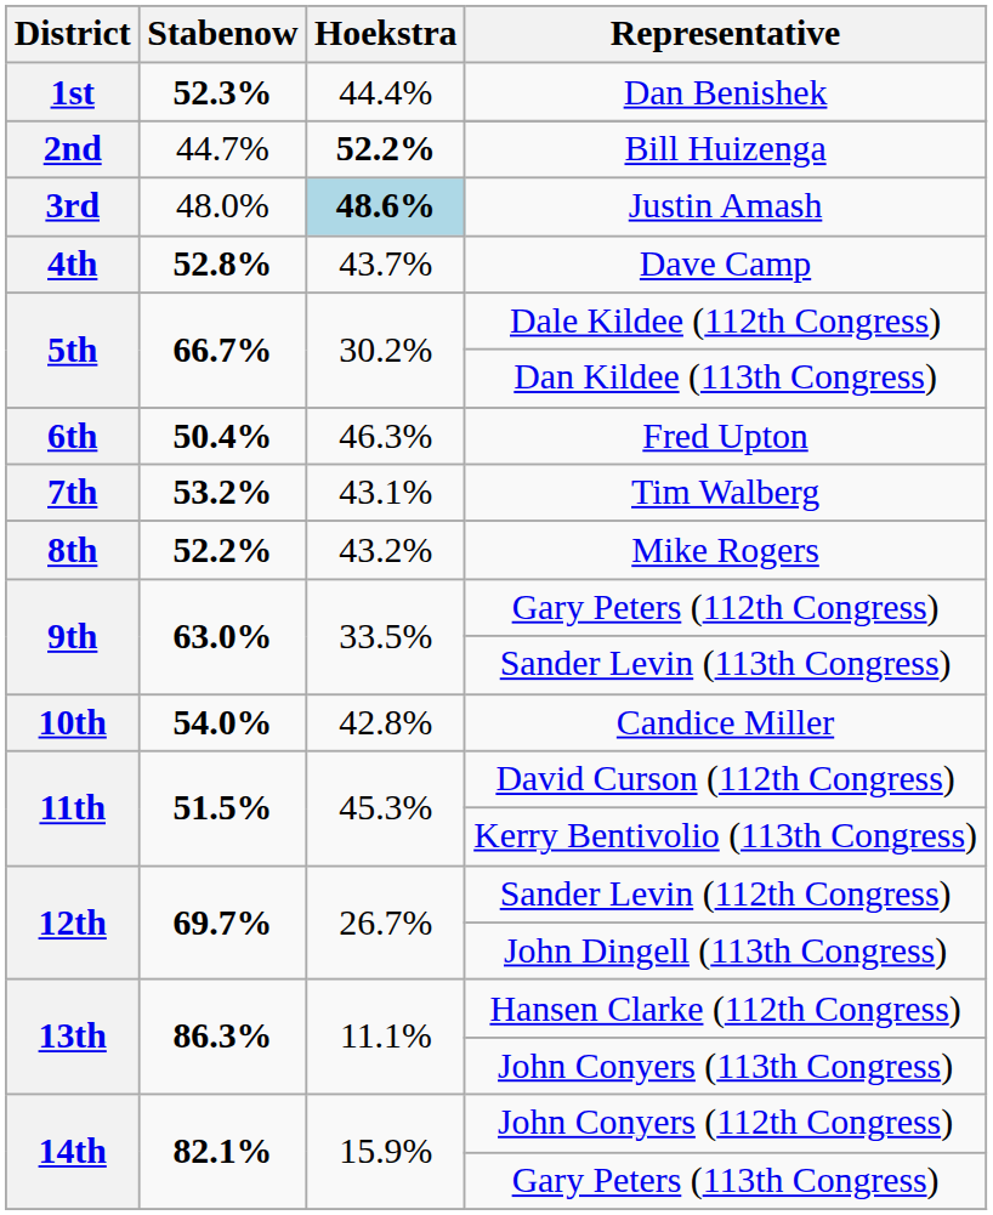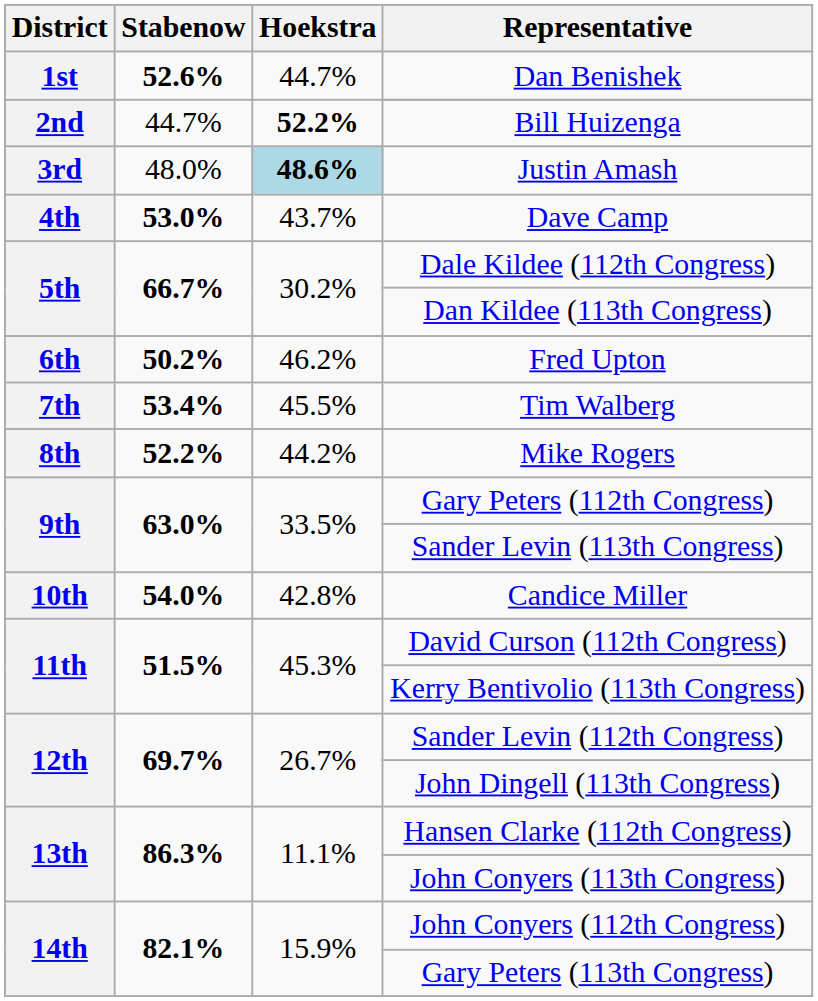Dan Benishek | Stabenow: 52.3% -> 52.6%
Dan Benishek | Hoekstra: 44.4% -> 44.7%
Dave Camp | Stabenow: 52.8% -> 53.0%
Fred Upton | Stabenow: 50.4% -> 50.2%
Fred Upton | Hoekstra: 46.3% -> 46.2%
Tim Walberg | Stabenow: 53.2% -> 53.4%
Tim Walberg | Hoekstra: 43.1% -> 45.5%
Mike Rogers | Hoekstra: 43.2% -> 44.2%
